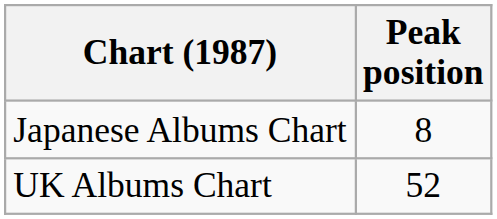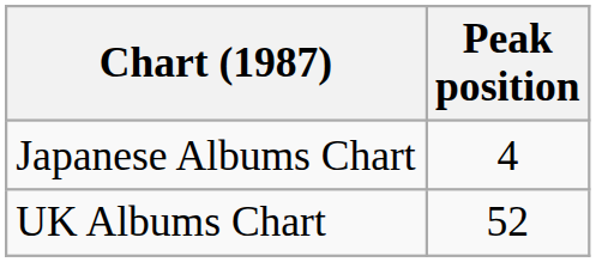Japanese Albums Chart | Peak position: 8 -> 4
